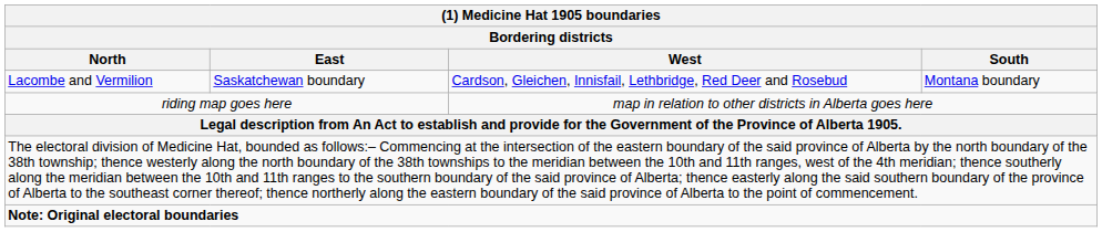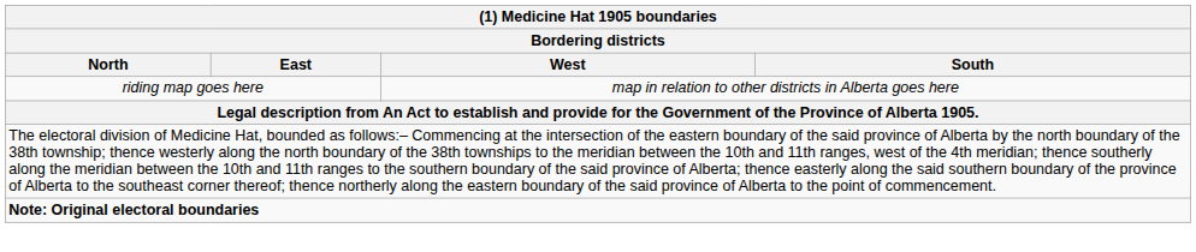- row: Lacombe and Vermilion | Saskatchewan boundary | Cardson, Gleichen, Innisfail, Lethbridge, Red Deer and Rosebud | Montana boundary
